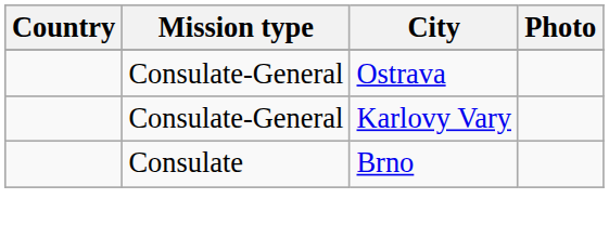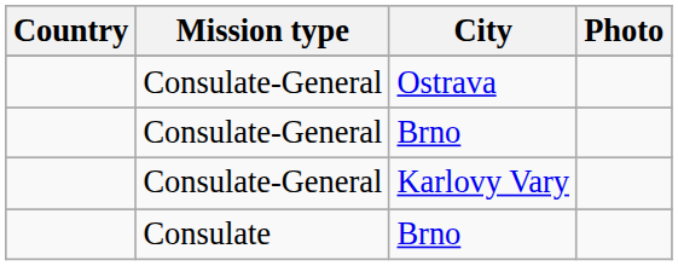+ row: Consulate-General | Brno
